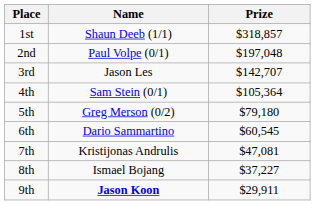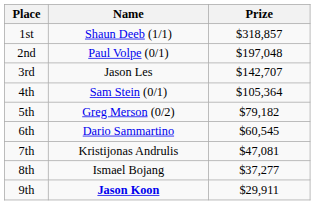5th | Prize: $79,180 -> $79,182
8th | Prize: $37,227 -> $37,277
